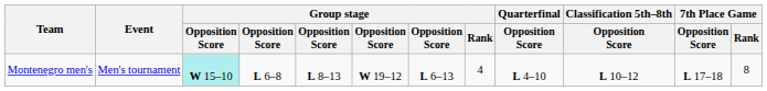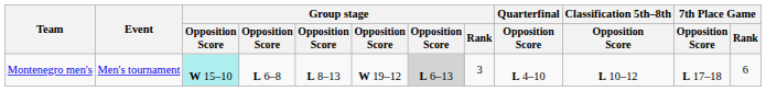Montenegro men's | column 7: no background -> lightgrey background
Montenegro men's | Group stage / Rank: 4 -> 3
Montenegro men's | 7th Place Game / Rank: 8 -> 6
